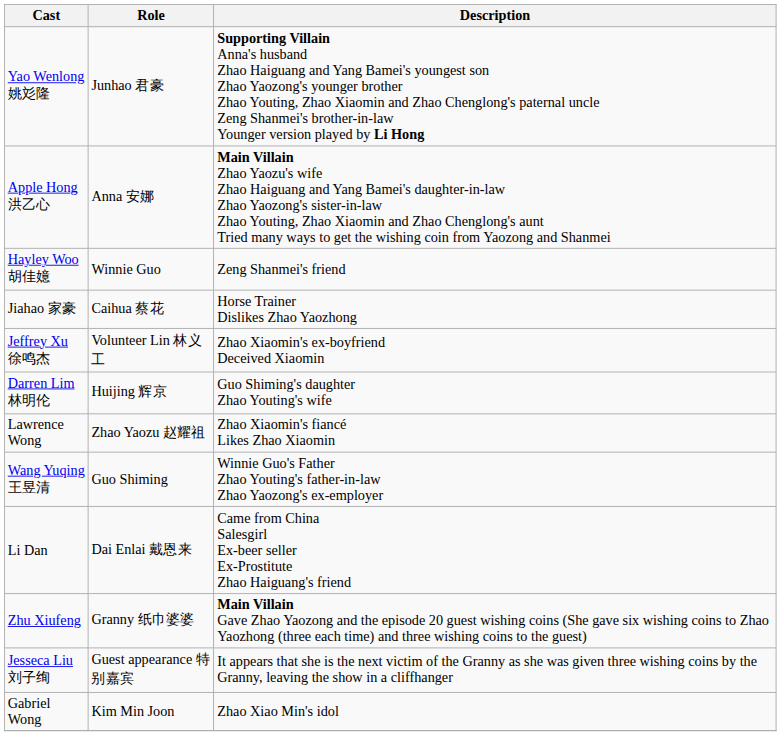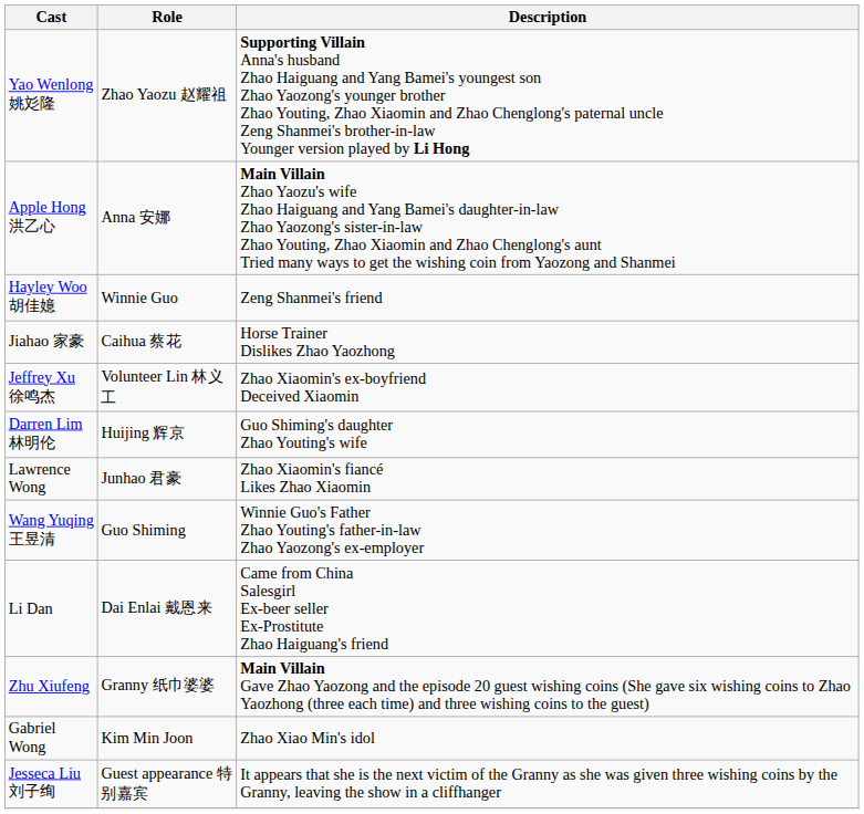Yao Wenlong 姚彣隆 | Role: Junhao 君豪 -> Zhao Yaozu 赵耀祖
Lawrence Wong | Role: Zhao Yaozu 赵耀祖 -> Junhao 君豪
rows swapped: Jesseca Liu 刘子绚 <-> Gabriel Wong
